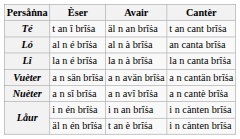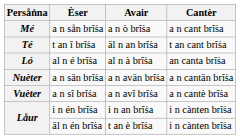+ row: Mé | a n sån brîṡa | a n ò brîṡa | a n cant brîṡa
- row: Lî | la n é brîṡa | la n à brîṡa | la n canta brîṡa
a n sän brîṡa | Persåṅna: Vuèter -> Nuèter
a n sî brîṡa | Persåṅna: Nuèter -> Vuèter
